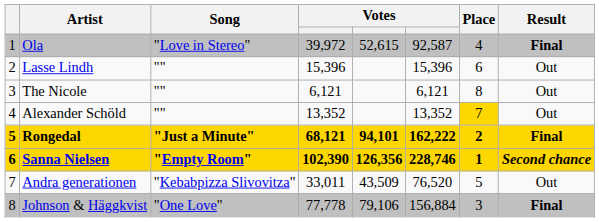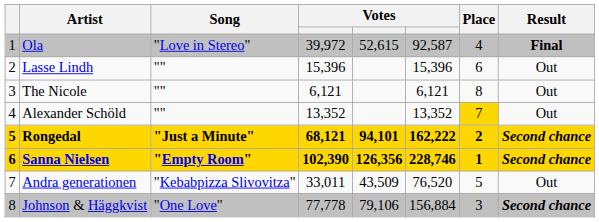Rongedal | Result: Final -> Second chance
Johnson & Häggkvist | Result: Final -> Second chance
